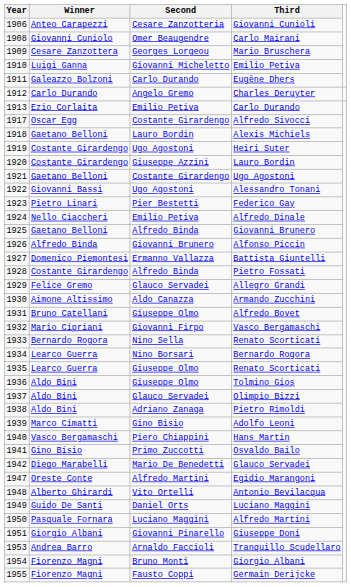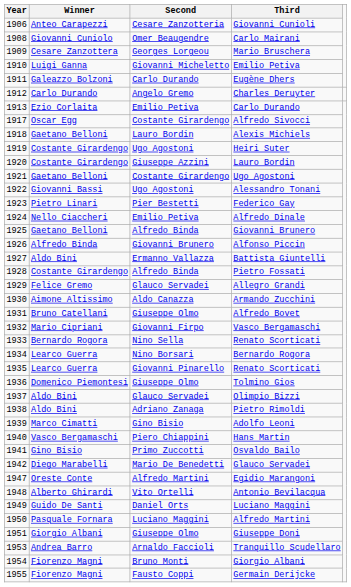Battista Giuntelli | Winner: Domenico Piemontesi -> Aldo Bini
1935 / Renato Scorticati | Second: Giuseppe Olmo -> Giovanni Pinarello
Tolmino Gios | Winner: Aldo Bini -> Domenico Piemontesi
Giuseppe Doni | Second: Giovanni Pinarello -> Giuseppe Olmo
